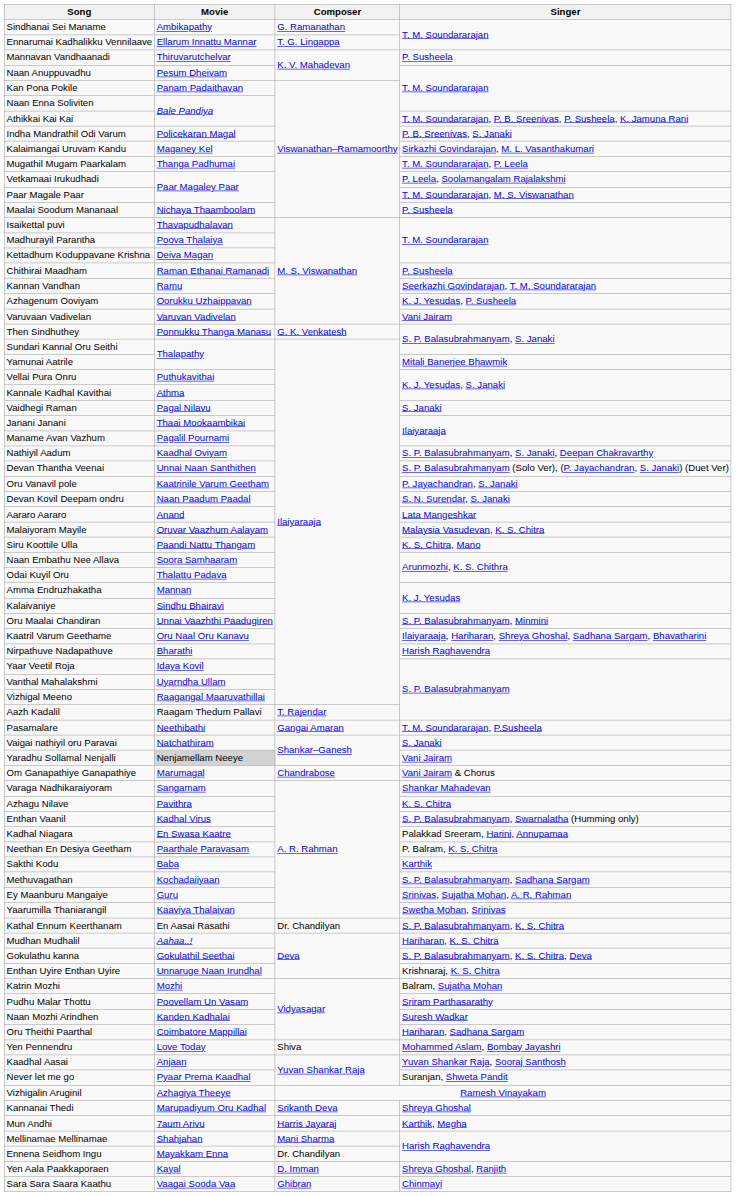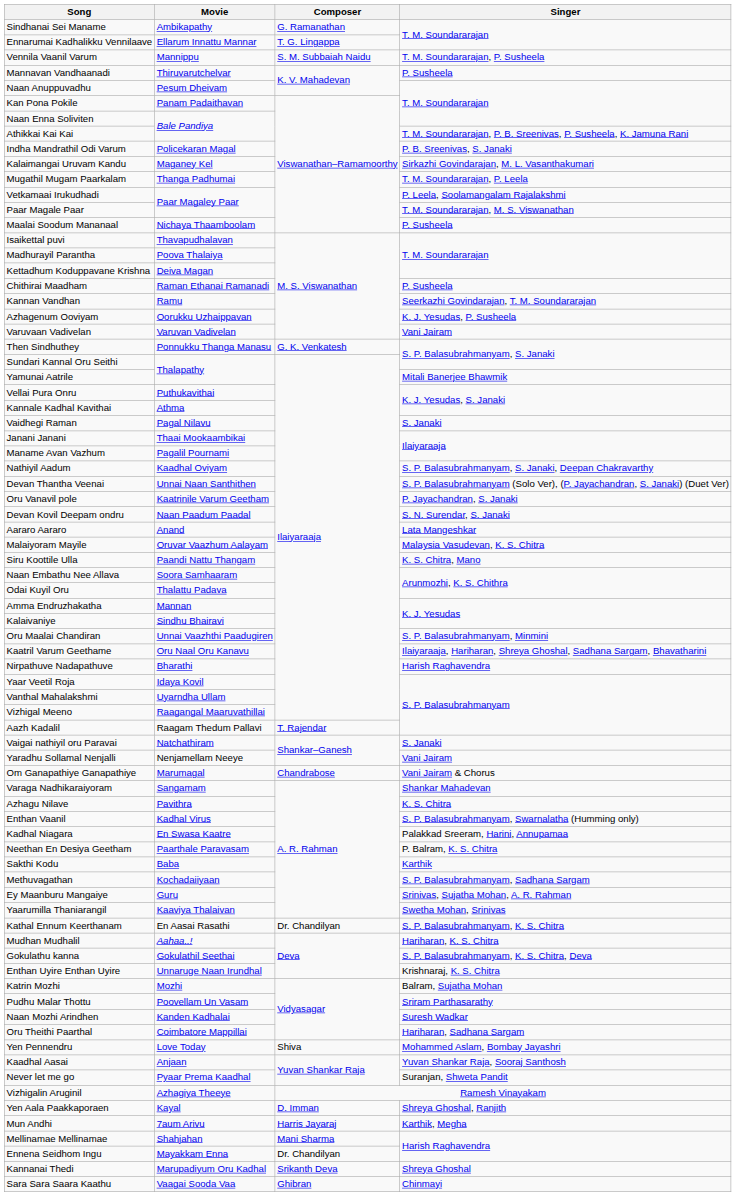+ row: Vennila Vaanil Varum | Mannippu | S. M. Subbaiah Naidu | T. M. Soundararajan, P. Susheela
- row: Pasamalare | Neethibathi | Gangai Amaran | T. M. Soundararajan, P.Susheela
Yaradhu Sollamal Nenjalli | Movie: lightgrey background -> no background
rows swapped: Kannanai Thedi <-> Yen Aala Paakkaporaen
